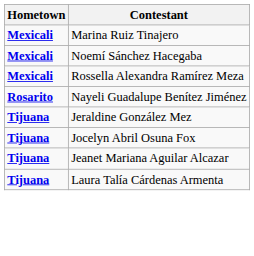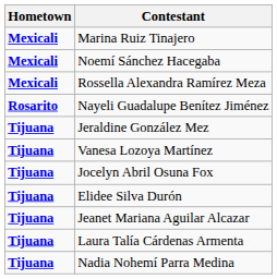+ row: Tijuana | Vanesa Lozoya Martínez
+ row: Tijuana | Elidee Silva Durón
+ row: Tijuana | Nadia Nohemí Parra Medina
